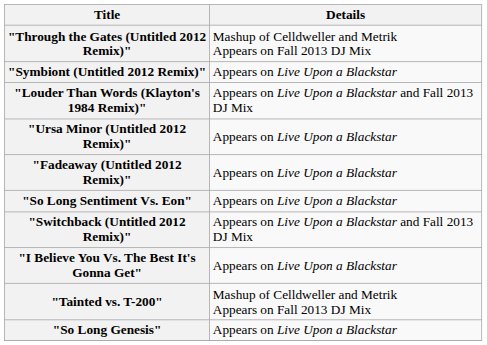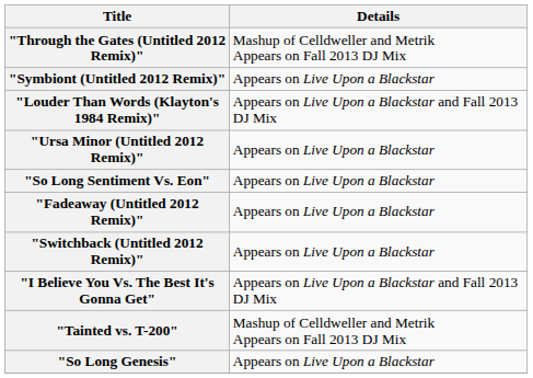rows swapped: "Fadeaway (Untitled 2012 Remix)" <-> "So Long Sentiment Vs. Eon"
"Switchback (Untitled 2012 Remix)" | Details: Appears on Live Upon a Blackstar and Fall 2013 DJ Mix -> Appears on Live Upon a Blackstar
"I Believe You Vs. The Best It's Gonna Get" | Details: Appears on Live Upon a Blackstar -> Appears on Live Upon a Blackstar and Fall 2013 DJ Mix
